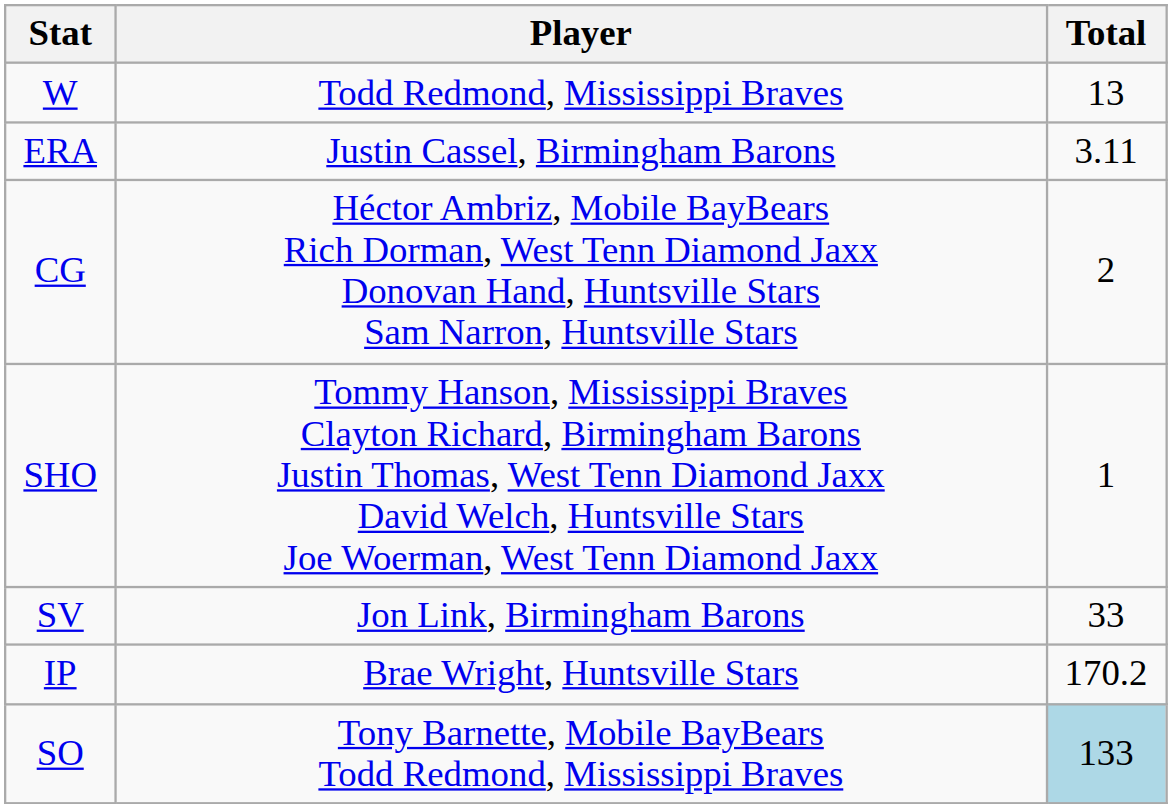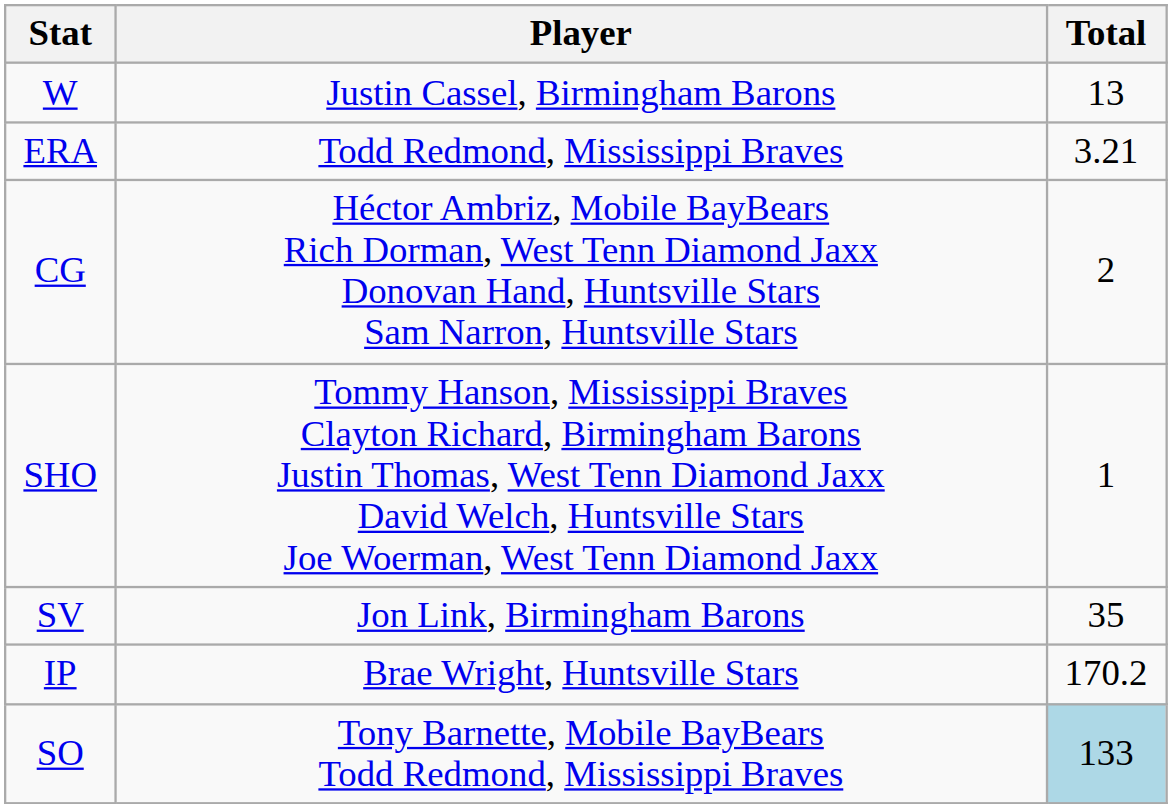W | Player: Todd Redmond, Mississippi Braves -> Justin Cassel, Birmingham Barons
ERA | Player: Justin Cassel, Birmingham Barons -> Todd Redmond, Mississippi Braves
ERA | Total: 3.11 -> 3.21
SV | Total: 33 -> 35
